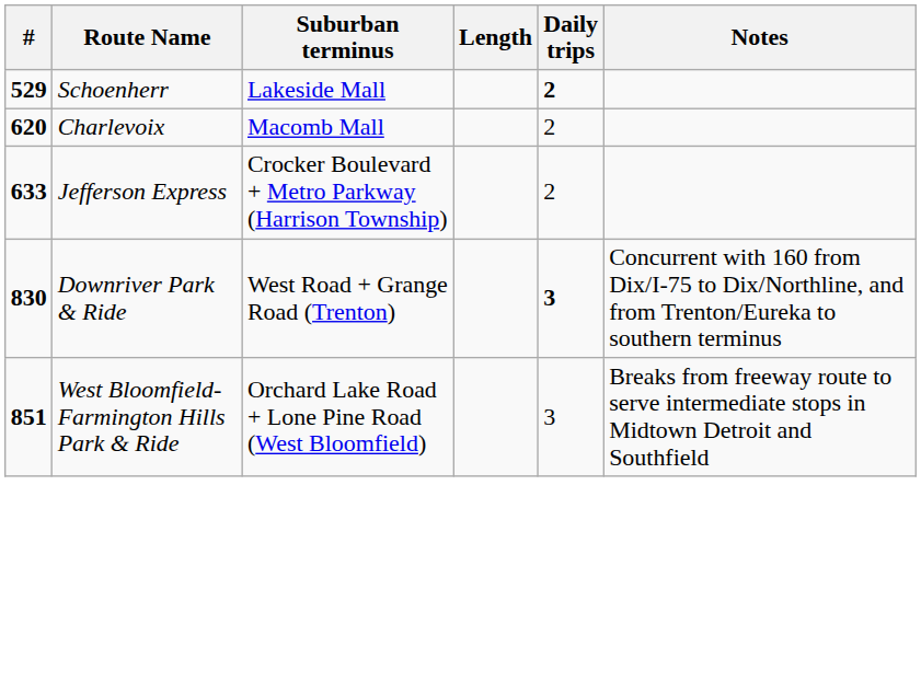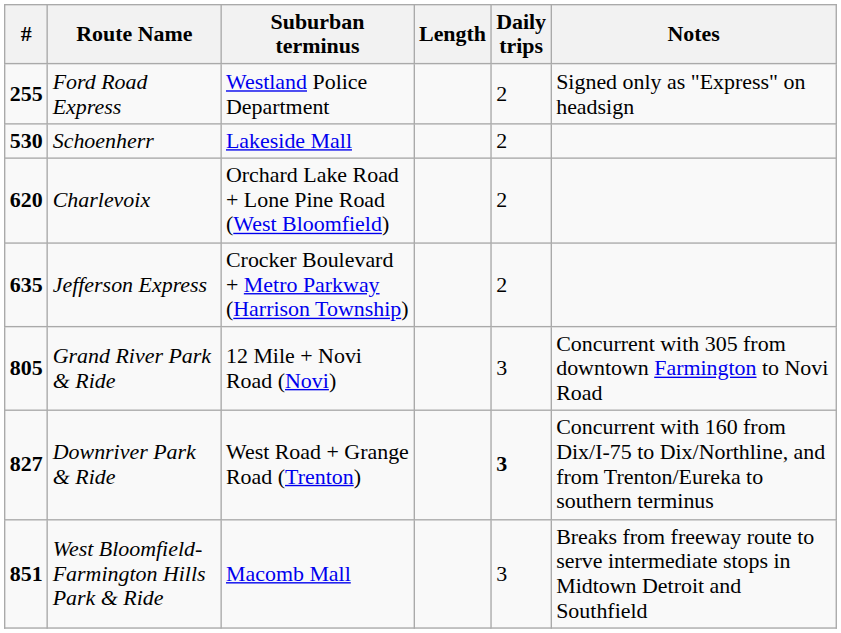+ row: 255 | Ford Road Express | Westland Police Department | 2 | Signed only as "Express" on headsign
Schoenherr | #: 529 -> 530
Schoenherr | Daily trips: bold -> normal
Charlevoix | Suburban terminus: Macomb Mall -> Orchard Lake Road + Lone Pine Road (West Bloomfield)
Jefferson Express | #: 633 -> 635
+ row: 805 | Grand River Park & Ride | 12 Mile + Novi Road (Novi) | 3 | Concurrent with 305 from downtown Farmington to Novi Road
Downriver Park & Ride | #: 830 -> 827
West Bloomfield-Farmington Hills Park & Ride | Suburban terminus: Orchard Lake Road + Lone Pine Road (West Bloomfield) -> Macomb Mall
